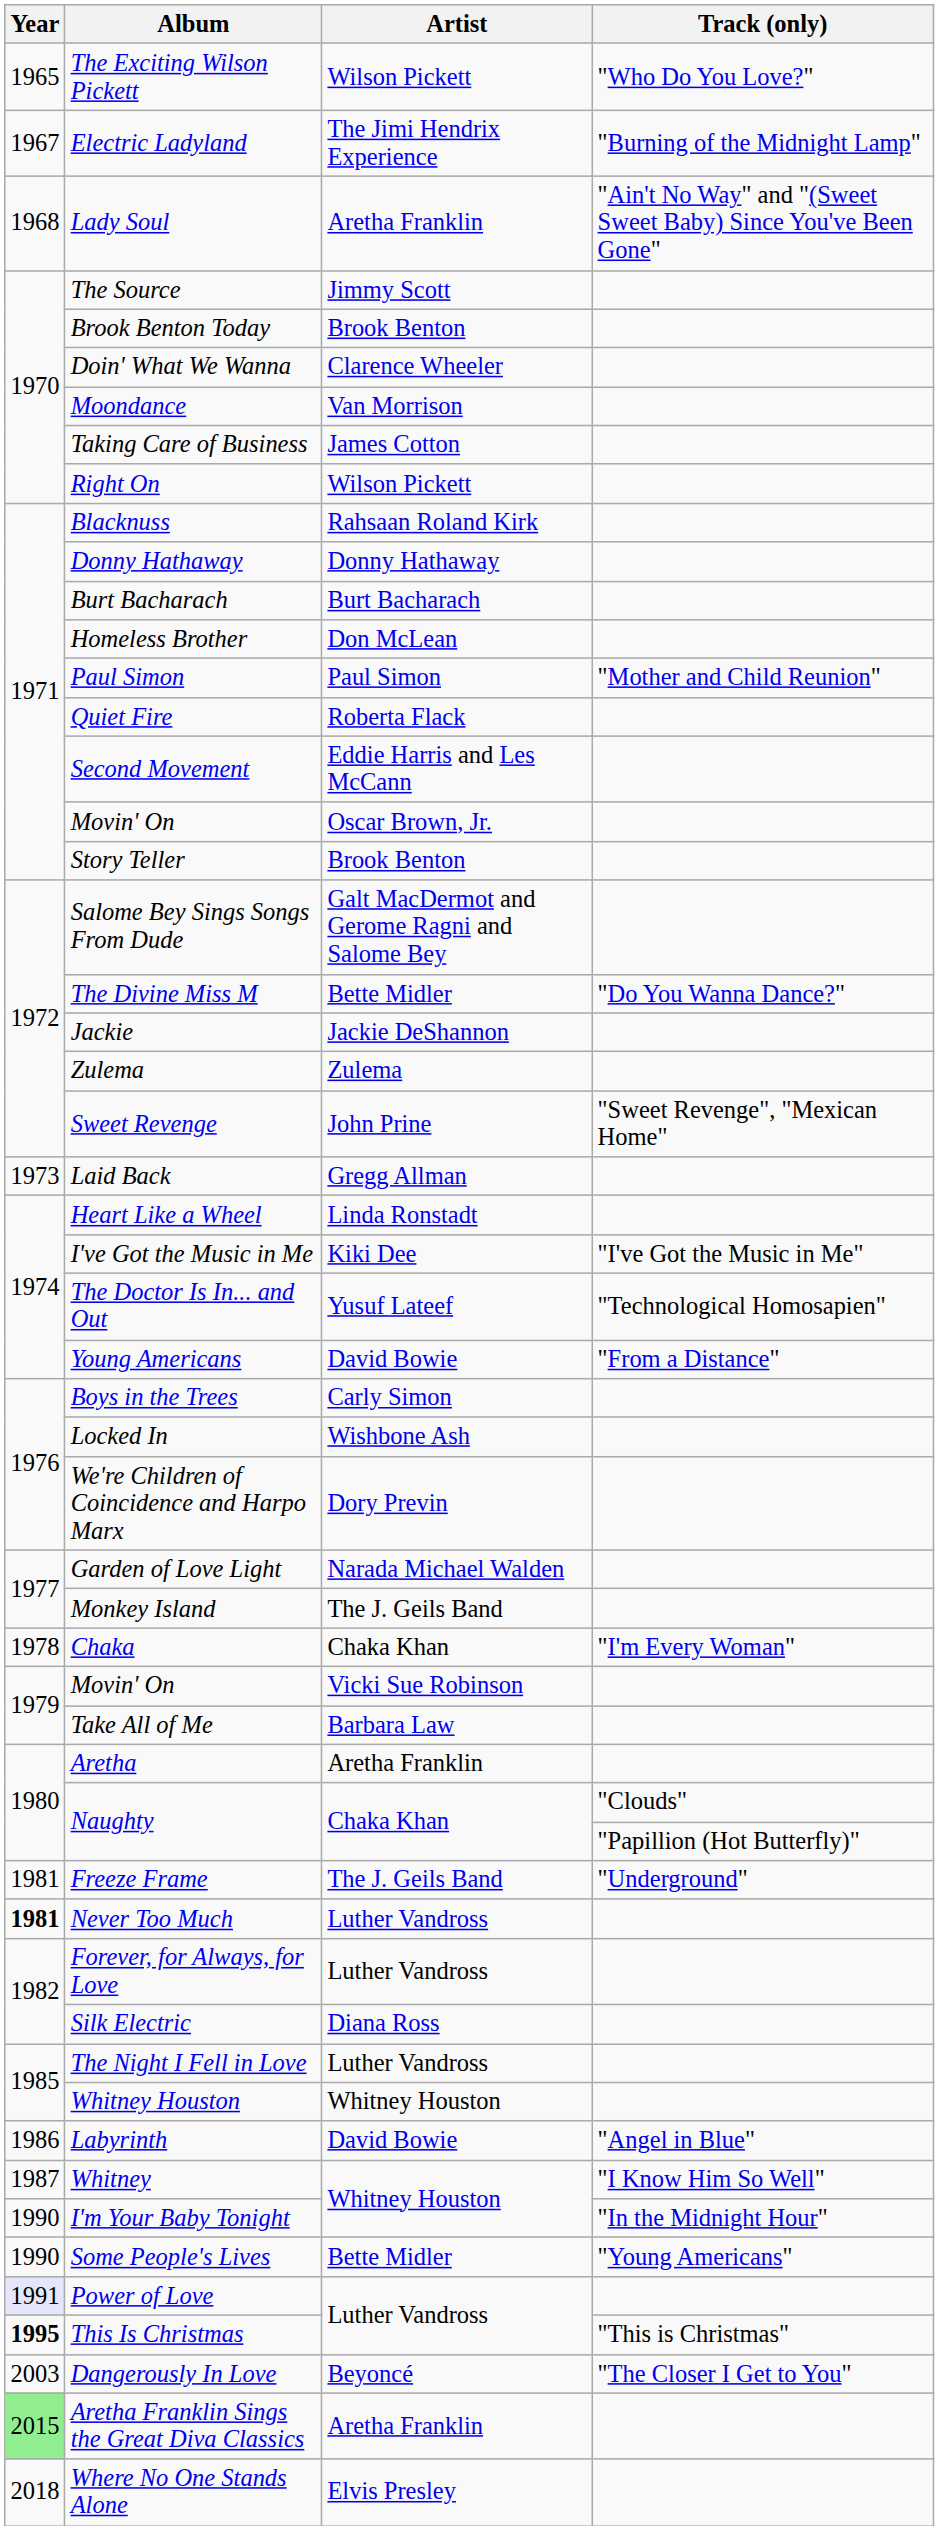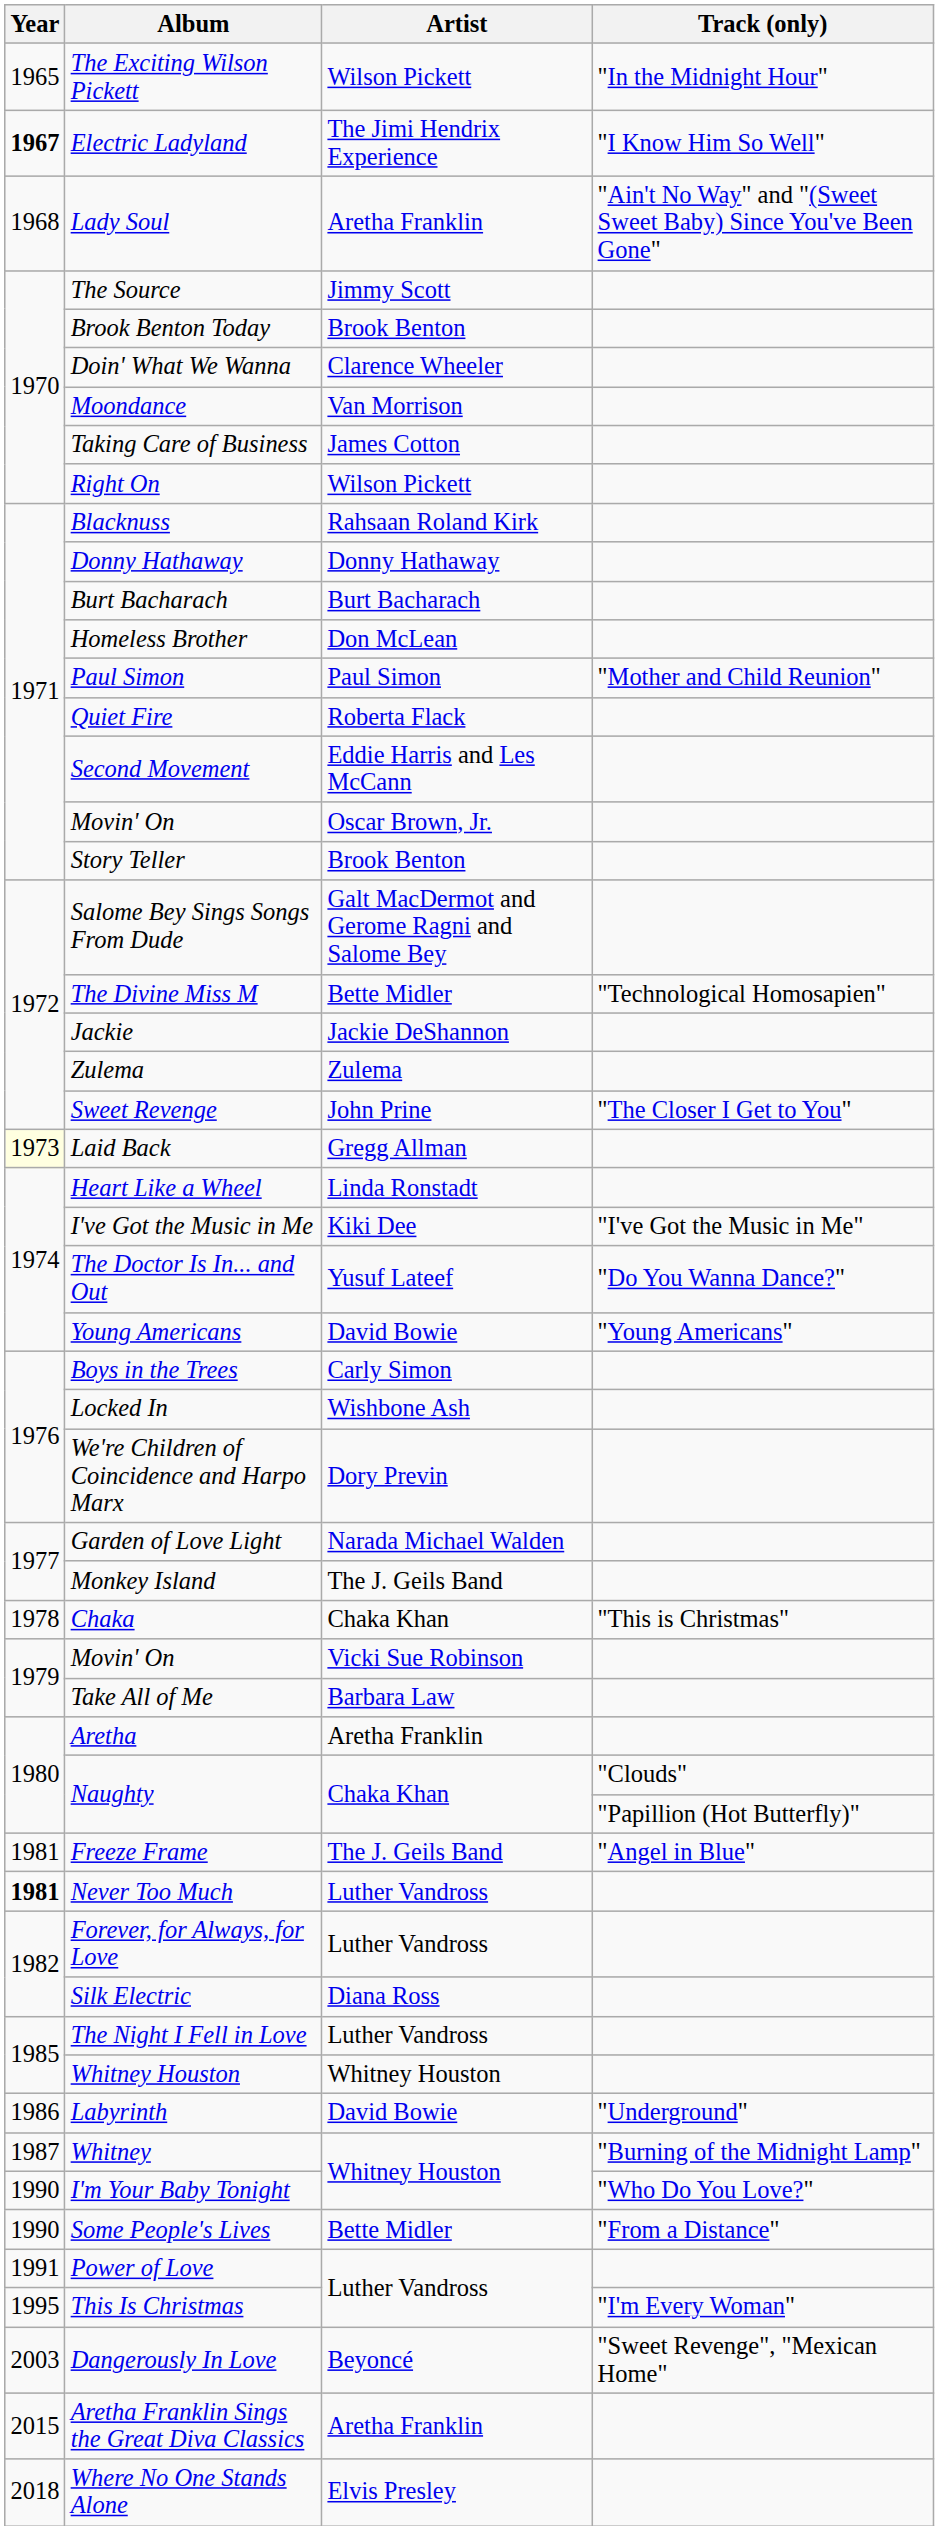The Exciting Wilson Pickett | Track (only): "Who Do You Love?" -> "In the Midnight Hour"
Electric Ladyland | Year: normal -> bold
Electric Ladyland | Track (only): "Burning of the Midnight Lamp" -> "I Know Him So Well"
The Divine Miss M | Track (only): "Do You Wanna Dance?" -> "Technological Homosapien"
Sweet Revenge | Track (only): "Sweet Revenge", "Mexican Home" -> "The Closer I Get to You"
Laid Back | Year: no background -> lightyellow background
The Doctor Is In... and Out | Track (only): "Technological Homosapien" -> "Do You Wanna Dance?"
Young Americans | Track (only): "From a Distance" -> "Young Americans"
Chaka | Track (only): "I'm Every Woman" -> "This is Christmas"
Freeze Frame | Track (only): "Underground" -> "Angel in Blue"
Labyrinth | Track (only): "Angel in Blue" -> "Underground"
Whitney | Track (only): "I Know Him So Well" -> "Burning of the Midnight Lamp"
I'm Your Baby Tonight | Track (only): "In the Midnight Hour" -> "Who Do You Love?"
Some People's Lives | Track (only): "Young Americans" -> "From a Distance"
Power of Love | Year: lavender background -> no background
This Is Christmas | Year: bold -> normal
This Is Christmas | Track (only): "This is Christmas" -> "I'm Every Woman"
Dangerously In Love | Track (only): "The Closer I Get to You" -> "Sweet Revenge", "Mexican Home"
Aretha Franklin Sings the Great Diva Classics | Year: lightgreen background -> no background
